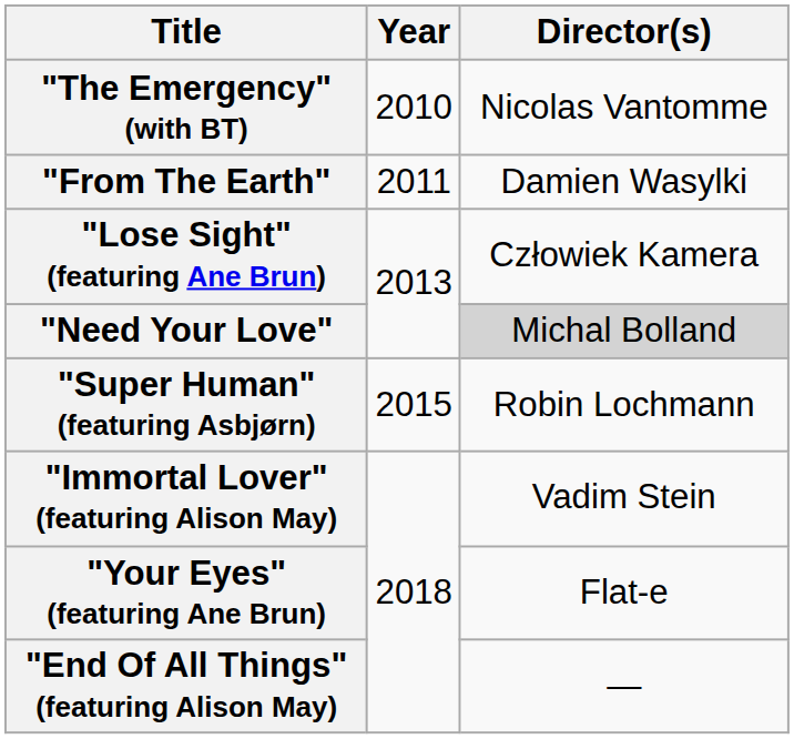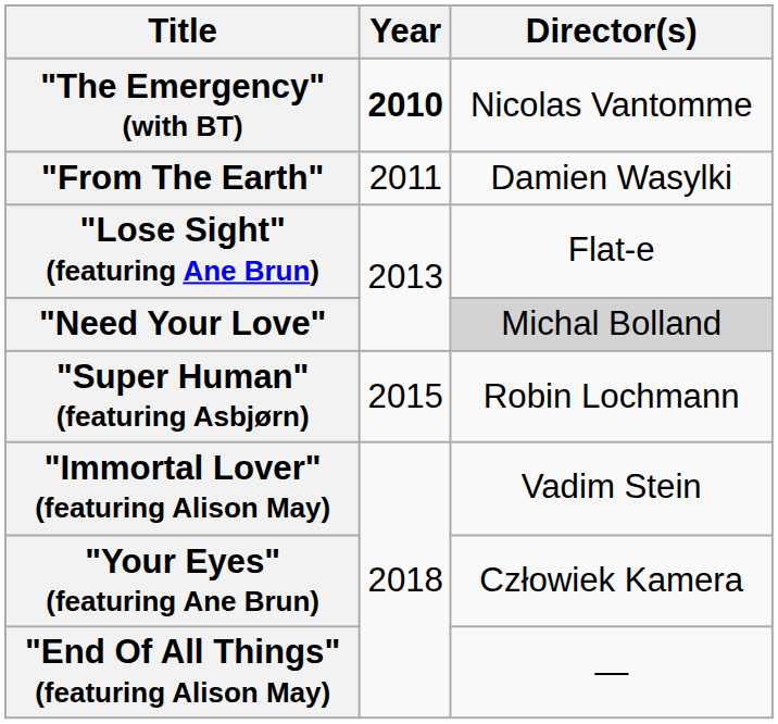"The Emergency" (with BT) | Year: normal -> bold
"Lose Sight" (featuring Ane Brun) | Director(s): Człowiek Kamera -> Flat-e
"Your Eyes" (featuring Ane Brun) | Director(s): Flat-e -> Człowiek Kamera
